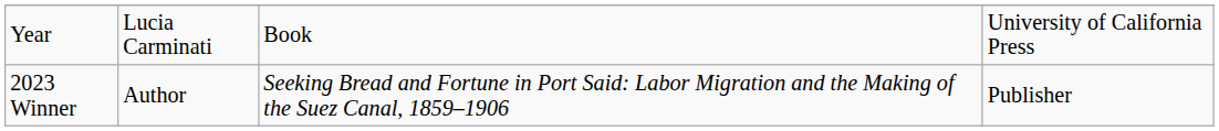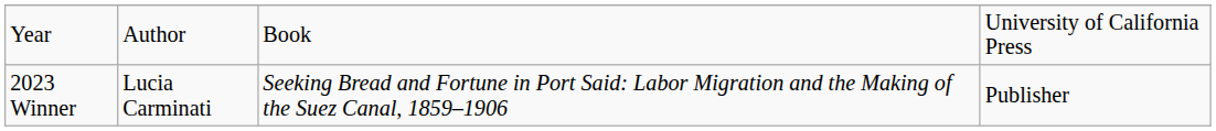Year | column 2: Lucia Carminati -> Author
2023 Winner | column 2: Author -> Lucia Carminati
